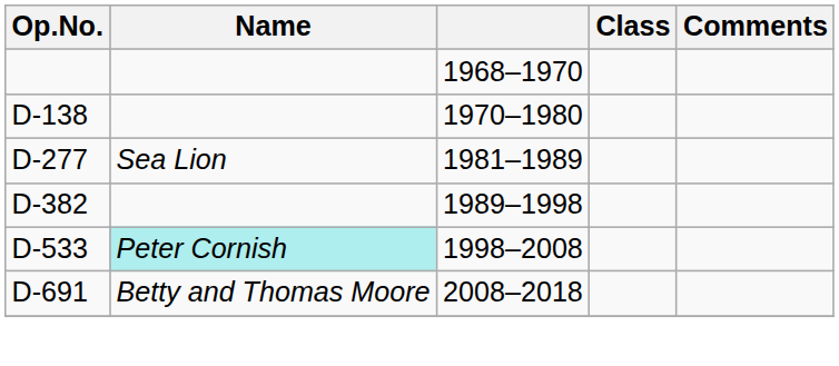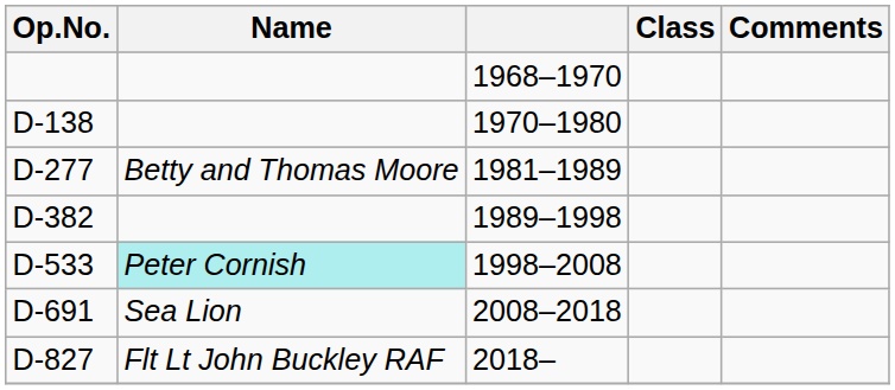D-277 | Name: Sea Lion -> Betty and Thomas Moore
D-691 | Name: Betty and Thomas Moore -> Sea Lion
+ row: D-827 | Flt Lt John Buckley RAF | 2018–
